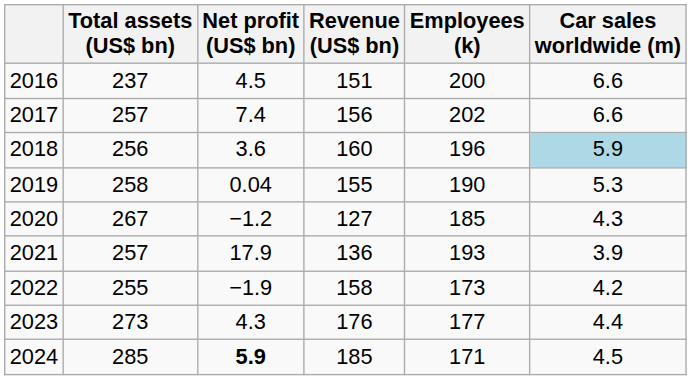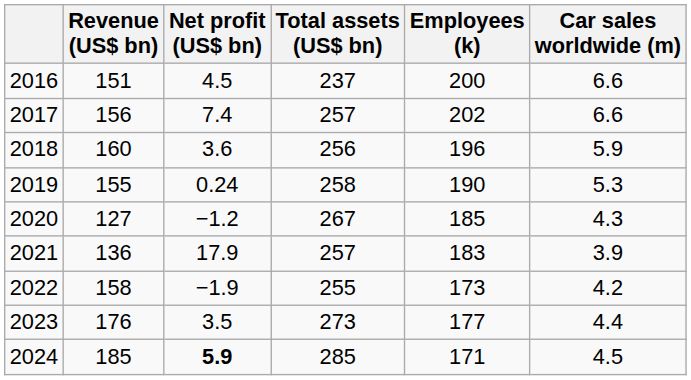columns swapped: Revenue (US$ bn) <-> Total assets (US$ bn)
2018 | Car sales worldwide (m): lightblue background -> no background
2019 | Net profit (US$ bn): 0.04 -> 0.24
2021 | Employees (k): 193 -> 183
2023 | Net profit (US$ bn): 4.3 -> 3.5
